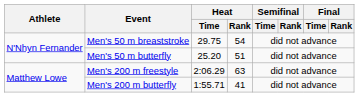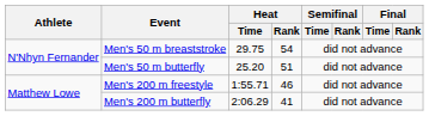Men's 200 m freestyle | Heat / Time: 2:06.29 -> 1:55.71
Men's 200 m freestyle | Heat / Rank: 63 -> 46
Men's 200 m butterfly | Heat / Time: 1:55.71 -> 2:06.29
